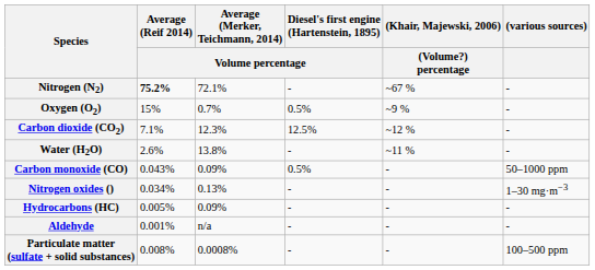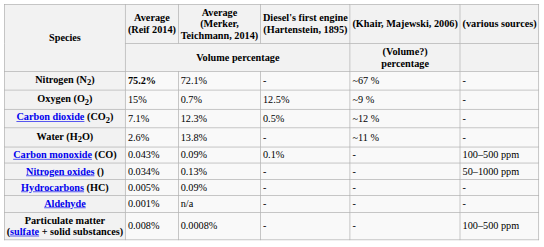Oxygen (O2) | column 4: 0.5% -> 12.5%
Carbon dioxide (CO2) | column 4: 12.5% -> 0.5%
Carbon monoxide (CO) | column 4: 0.5% -> 0.1%
Carbon monoxide (CO) | (various sources): 50–1000 ppm -> 100–500 ppm
Nitrogen oxides () | (various sources): 1–30 mg·m−3 -> 50–1000 ppm
